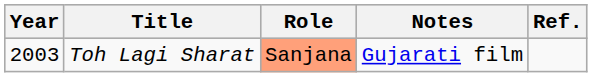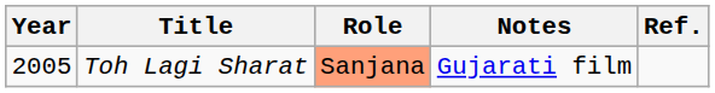Toh Lagi Sharat | Year: 2003 -> 2005
